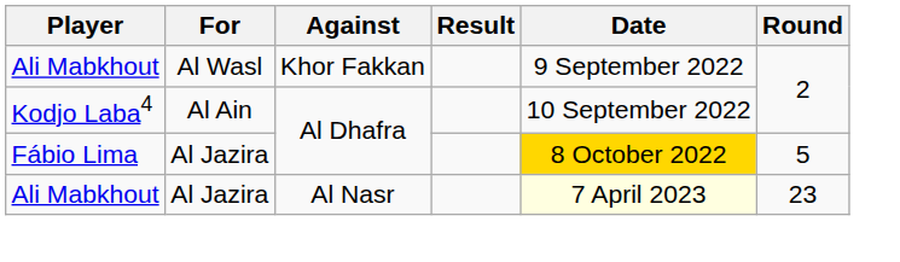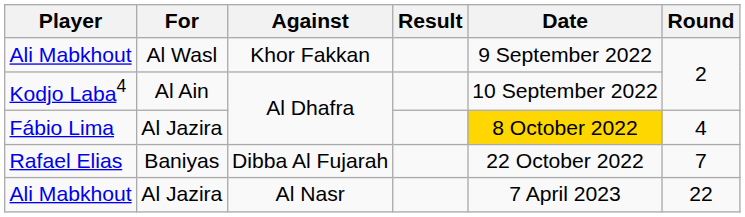Fábio Lima | Round: 5 -> 4
+ row: Rafael Elias | Baniyas | Dibba Al Fujarah | 22 October 2022 | 7
Ali Mabkhout / Al Nasr | Date: lightyellow background -> no background
Ali Mabkhout / Al Nasr | Round: 23 -> 22
